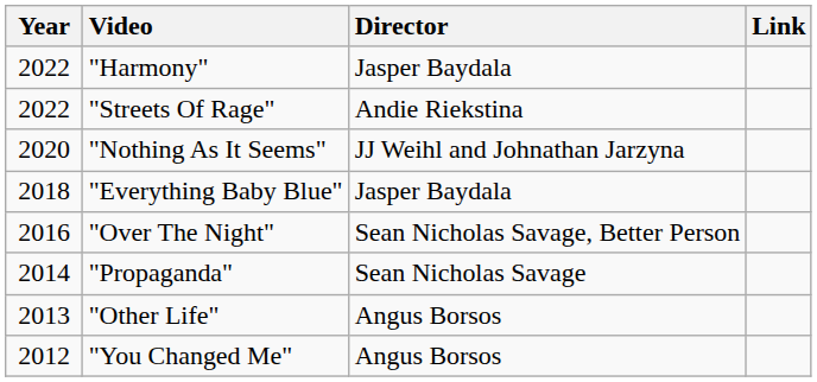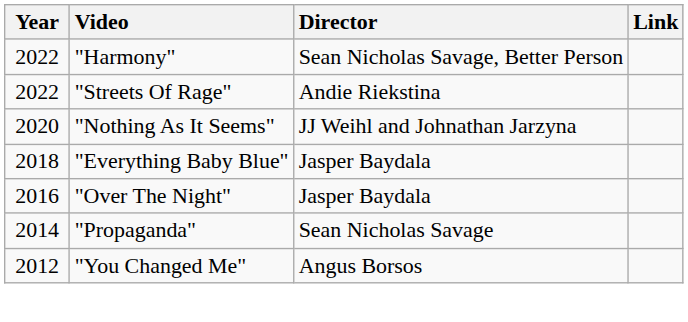"Harmony" | Director: Jasper Baydala -> Sean Nicholas Savage, Better Person
"Over The Night" | Director: Sean Nicholas Savage, Better Person -> Jasper Baydala
- row: 2013 | "Other Life" | Angus Borsos
